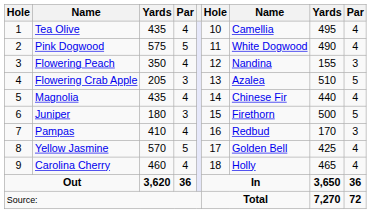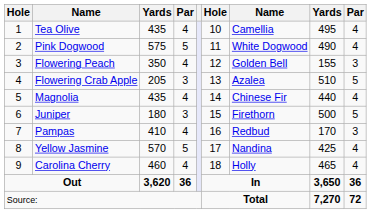Flowering Peach | column 7: Nandina -> Golden Bell
Yellow Jasmine | column 7: Golden Bell -> Nandina
